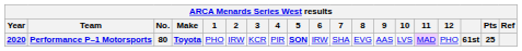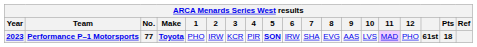Performance P–1 Motorsports | Year: 2020 -> 2023
Performance P–1 Motorsports | No.: 80 -> 77
Performance P–1 Motorsports | Pts: 25 -> 18
